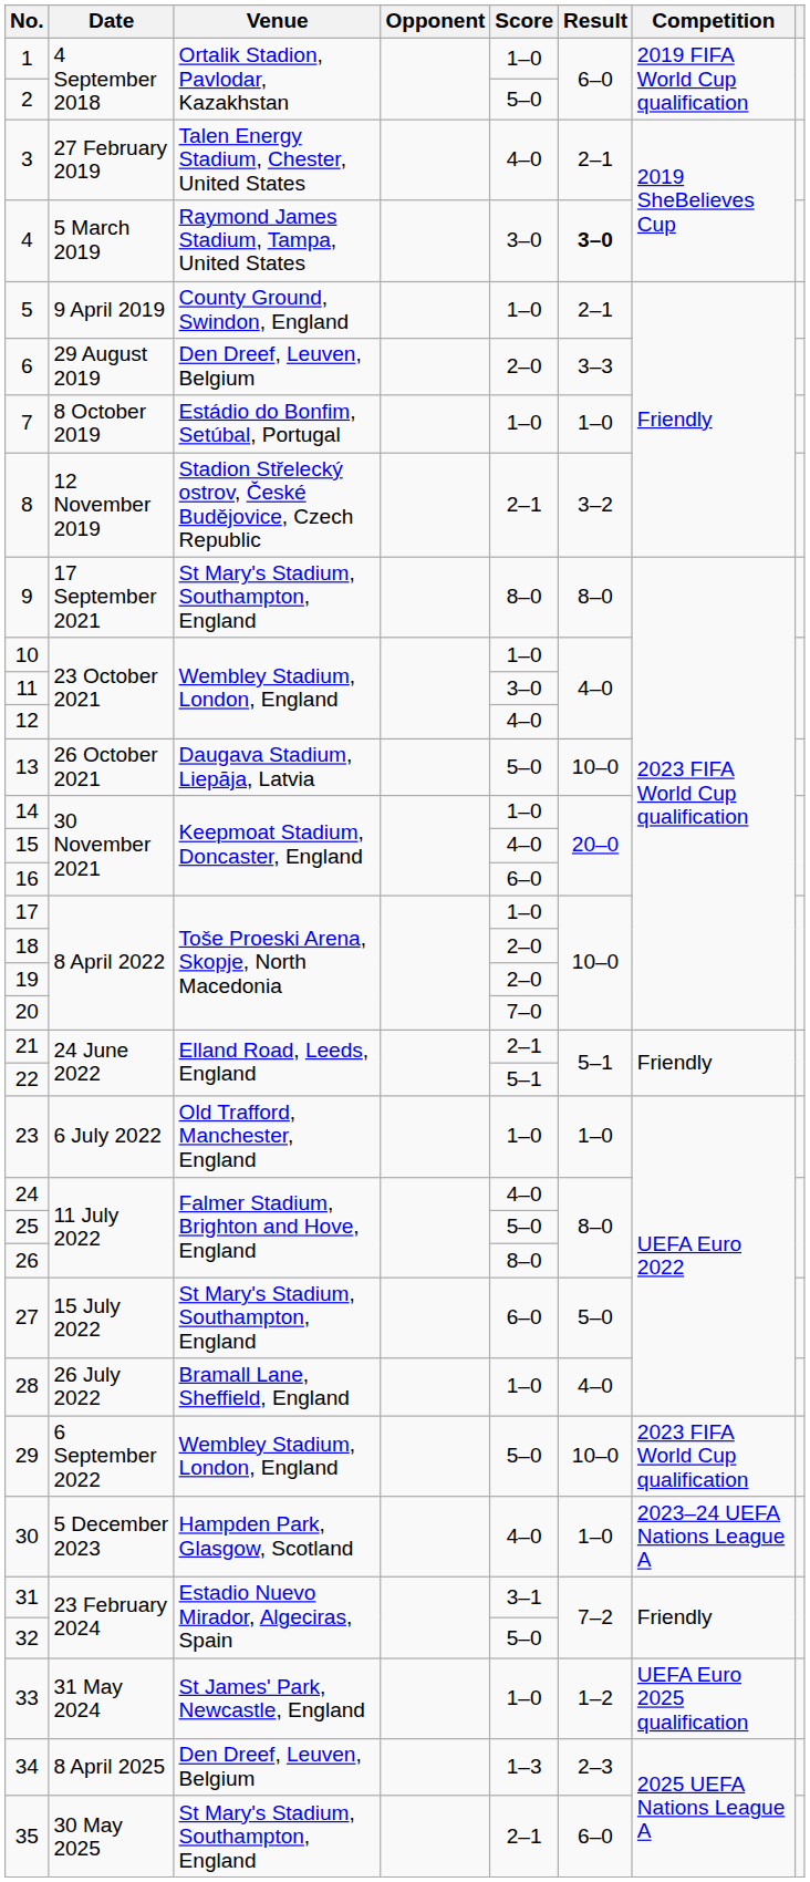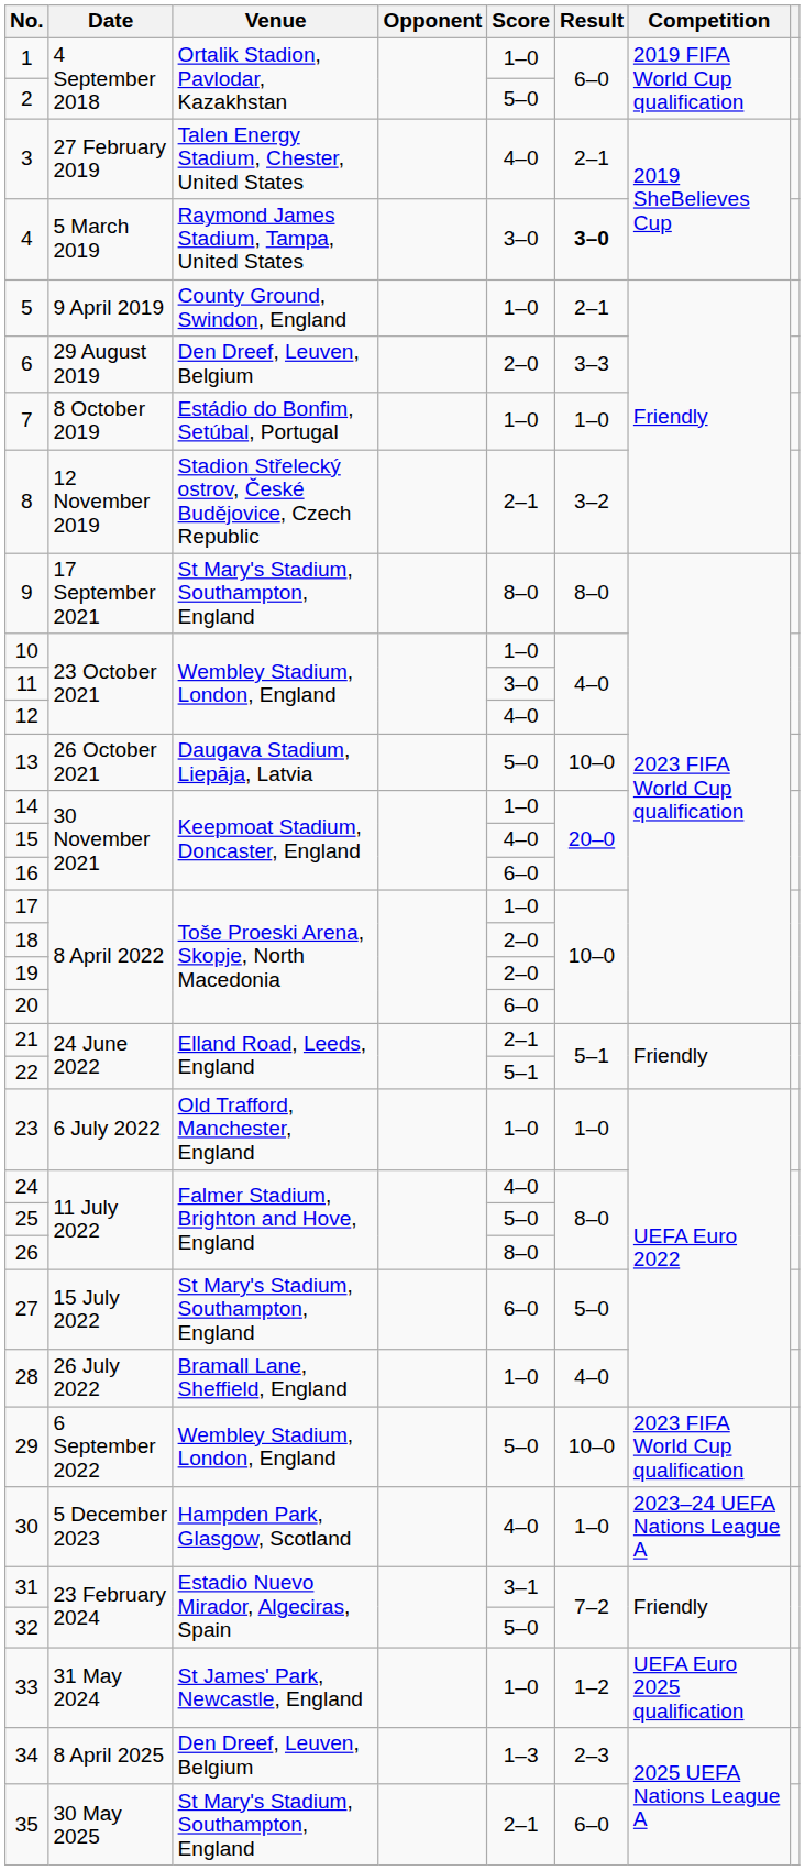20 | Score: 7–0 -> 6–0
